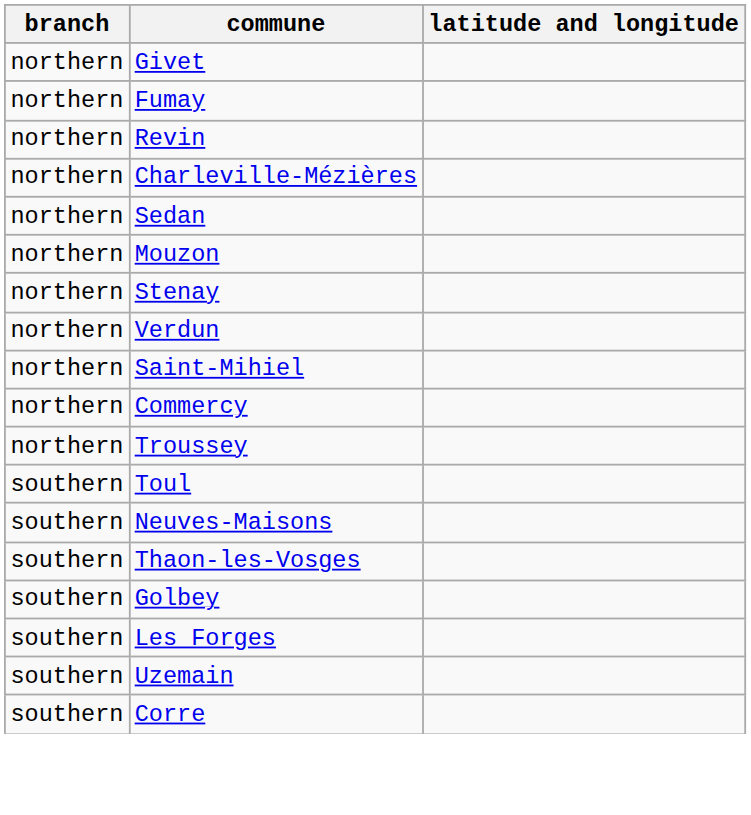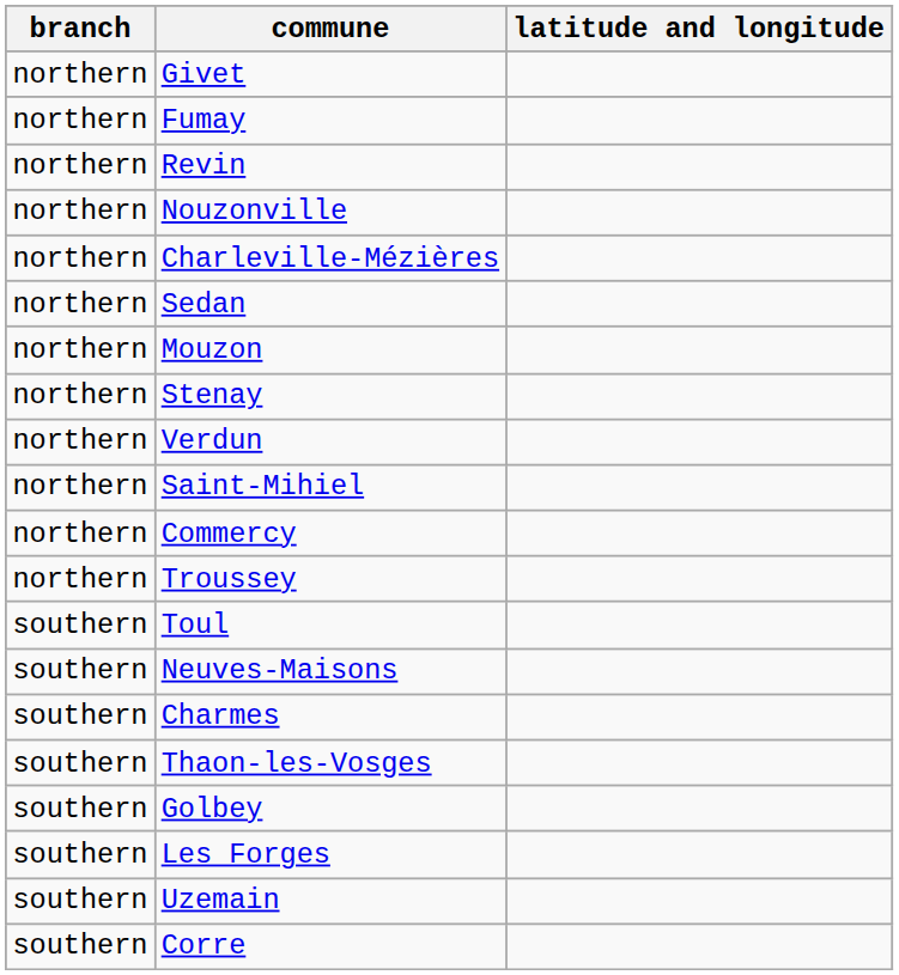+ row: northern | Nouzonville
+ row: southern | Charmes
